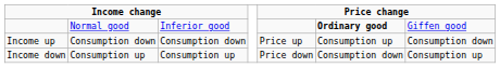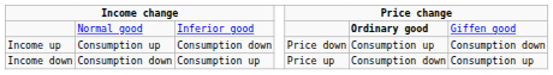Income up | column 2: Consumption down -> Consumption up
Income up | column 5: Price up -> Price down
Income down | column 2: Consumption up -> Consumption down
Income down | column 5: Price down -> Price up
